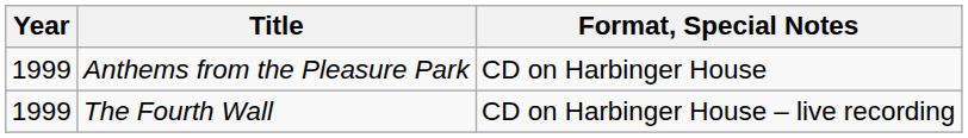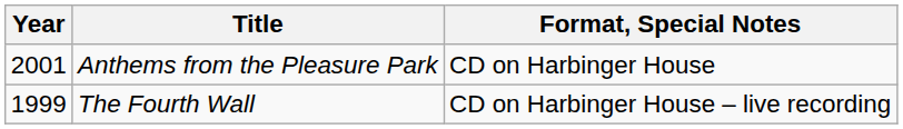Anthems from the Pleasure Park | Year: 1999 -> 2001
